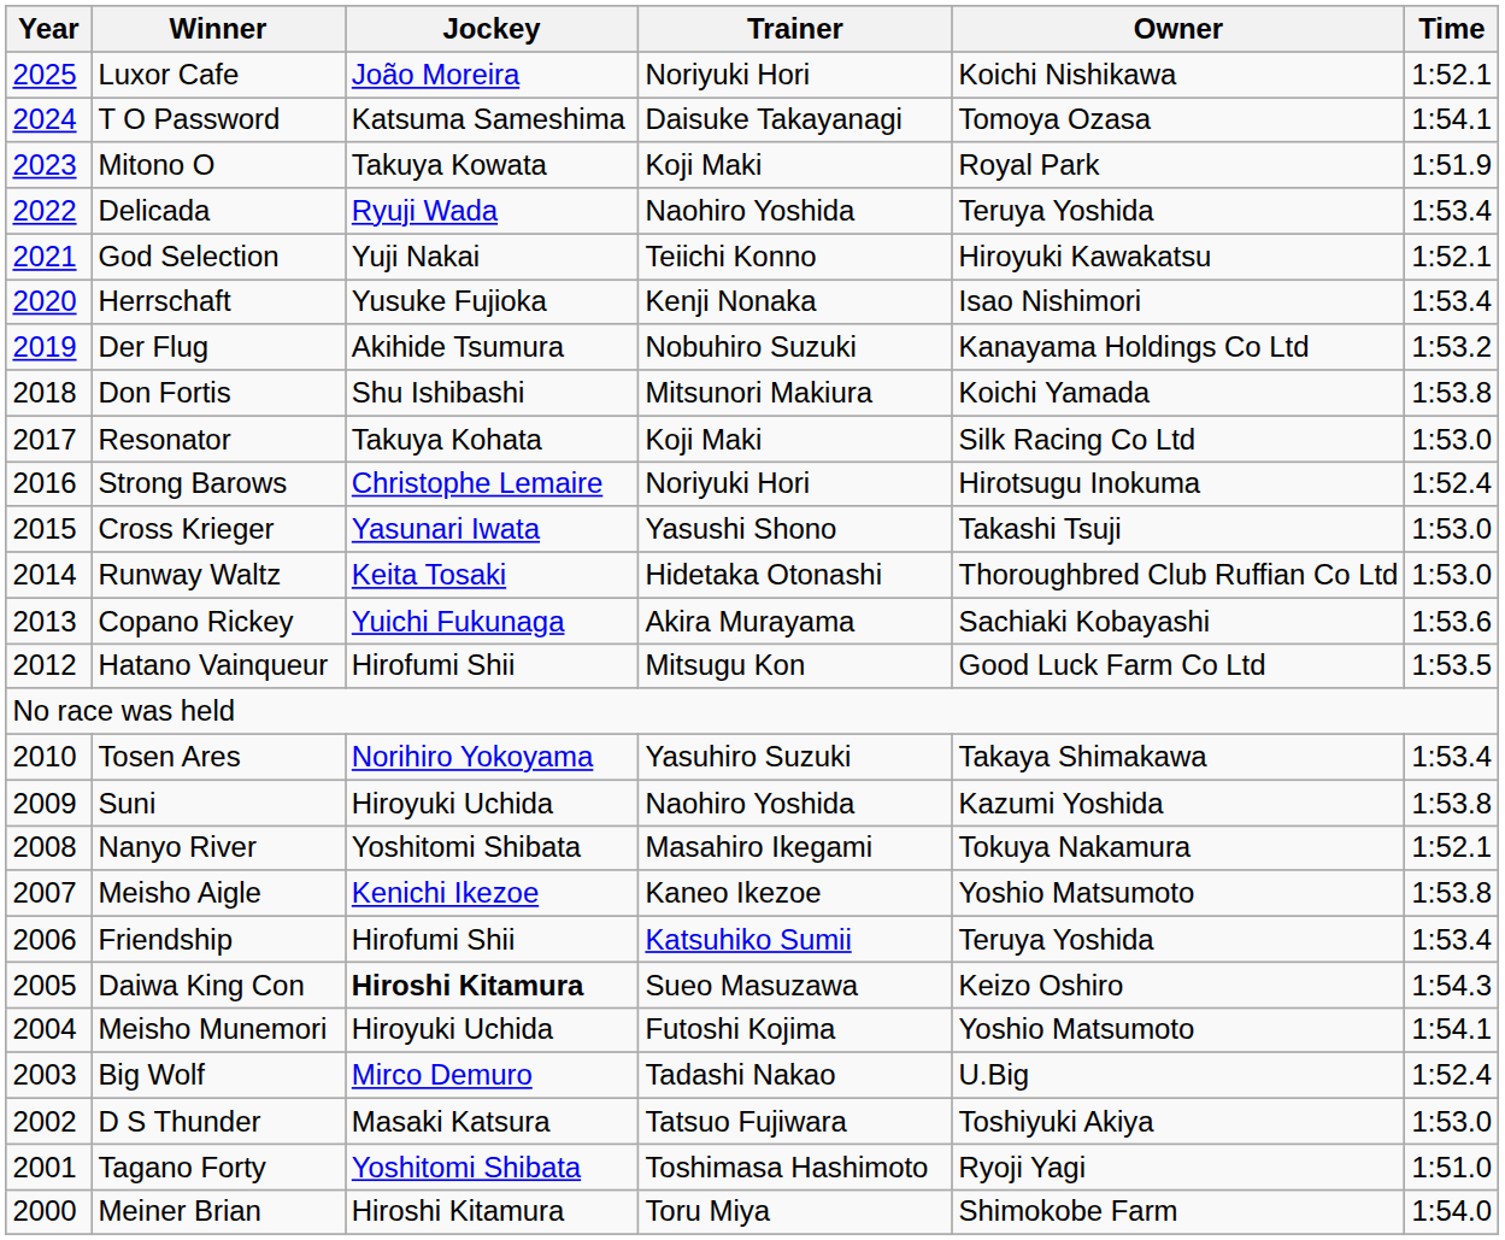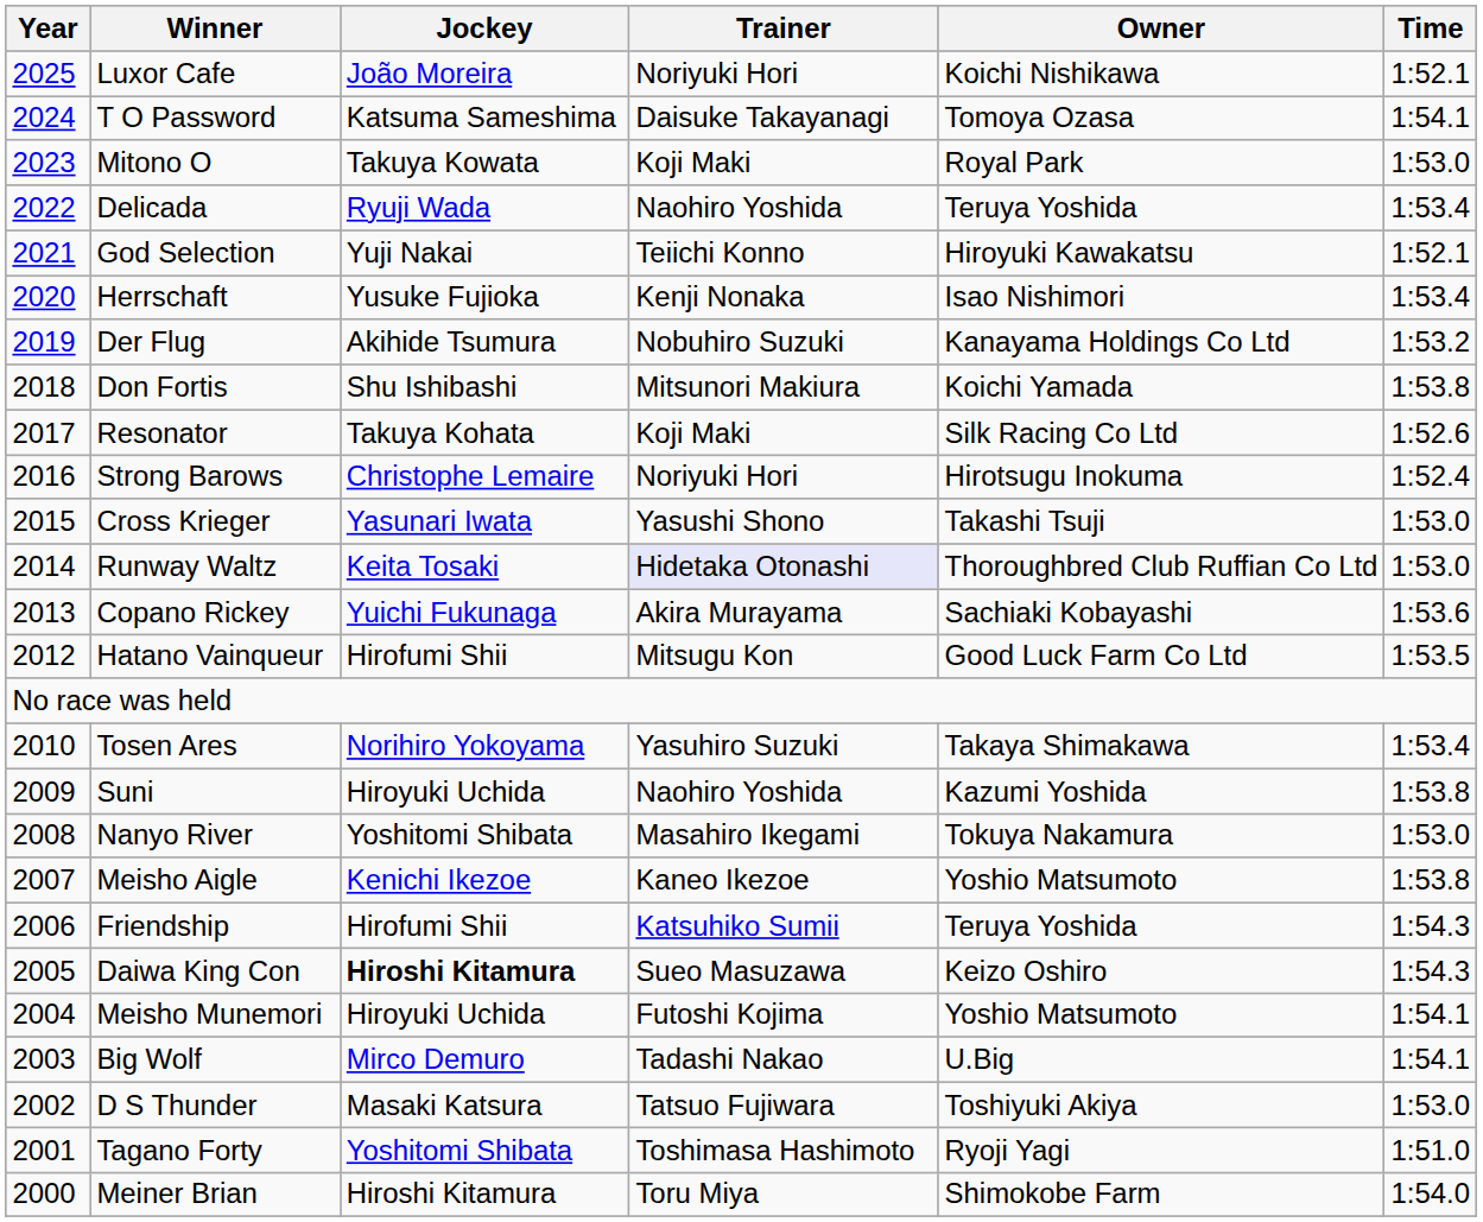Mitono O | Time: 1:51.9 -> 1:53.0
Resonator | Time: 1:53.0 -> 1:52.6
Runway Waltz | Trainer: no background -> lavender background
Nanyo River | Time: 1:52.1 -> 1:53.0
Friendship | Time: 1:53.4 -> 1:54.3
Big Wolf | Time: 1:52.4 -> 1:54.1
